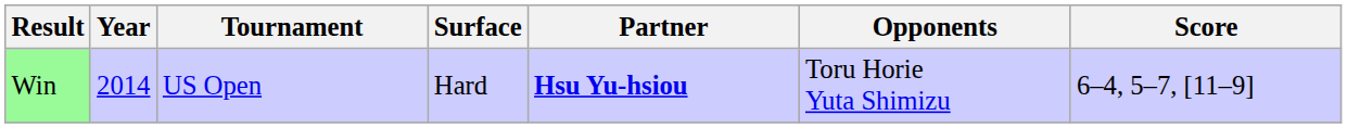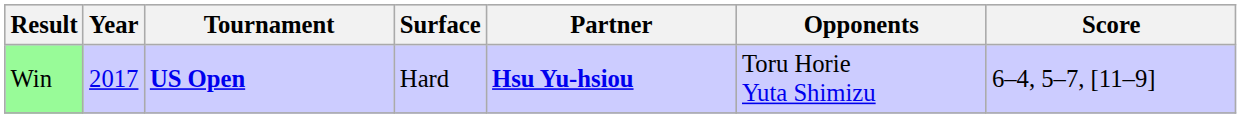Win | Year: 2014 -> 2017
Win | Tournament: normal -> bold
